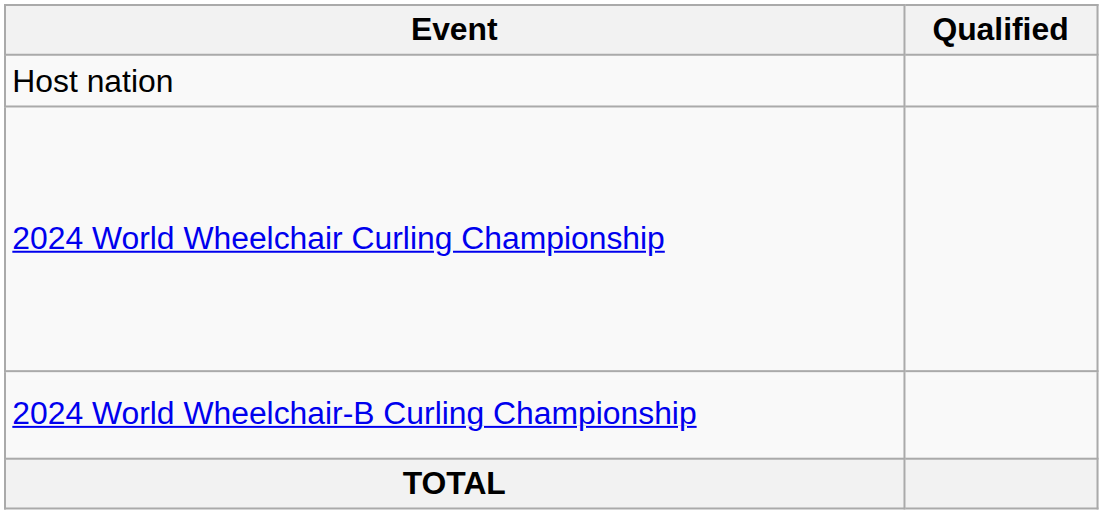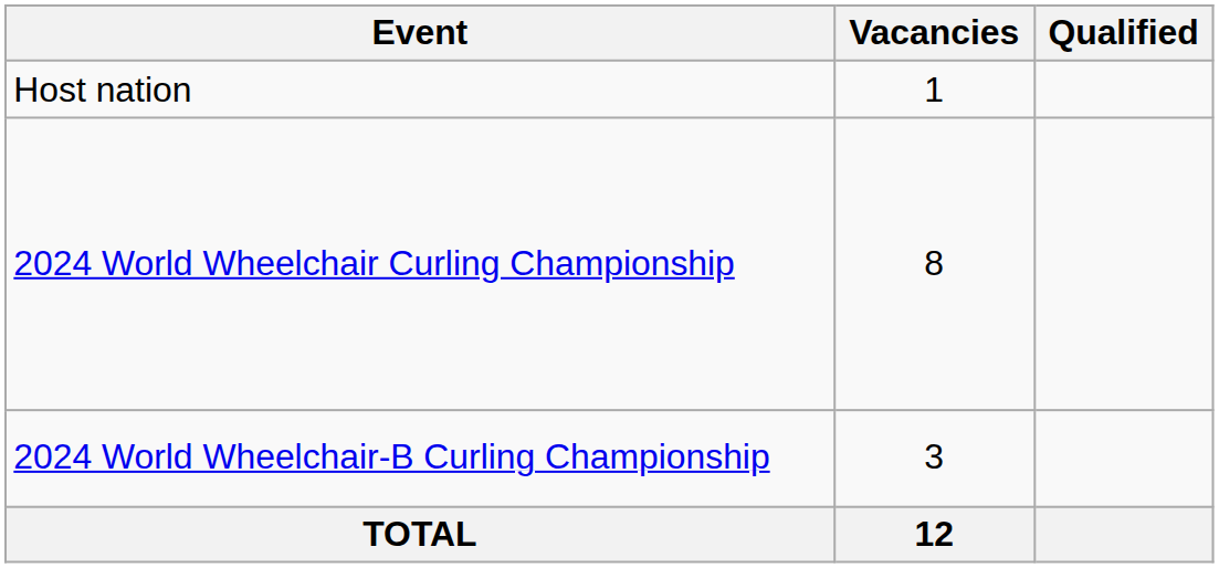+ column: Vacancies | 1 | 8 | 3 | 12
